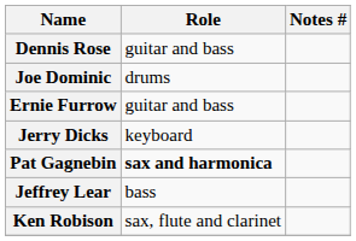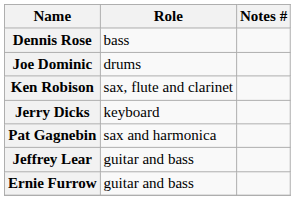Dennis Rose | Role: guitar and bass -> bass
rows swapped: Ernie Furrow <-> Ken Robison
Pat Gagnebin | Role: bold -> normal
Jeffrey Lear | Role: bass -> guitar and bass
